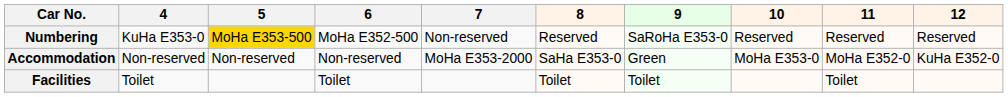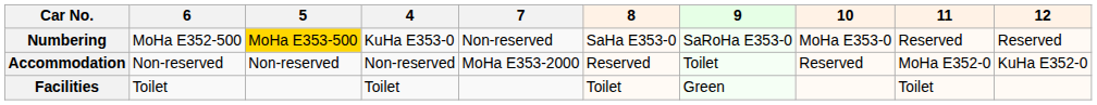columns swapped: 4 <-> 6
Numbering | 8: Reserved -> SaHa E353-0
Numbering | 10: Reserved -> MoHa E353-0
Accommodation | 8: SaHa E353-0 -> Reserved
Accommodation | 9: Green -> Toilet
Accommodation | 10: MoHa E353-0 -> Reserved
Facilities | 9: Toilet -> Green
